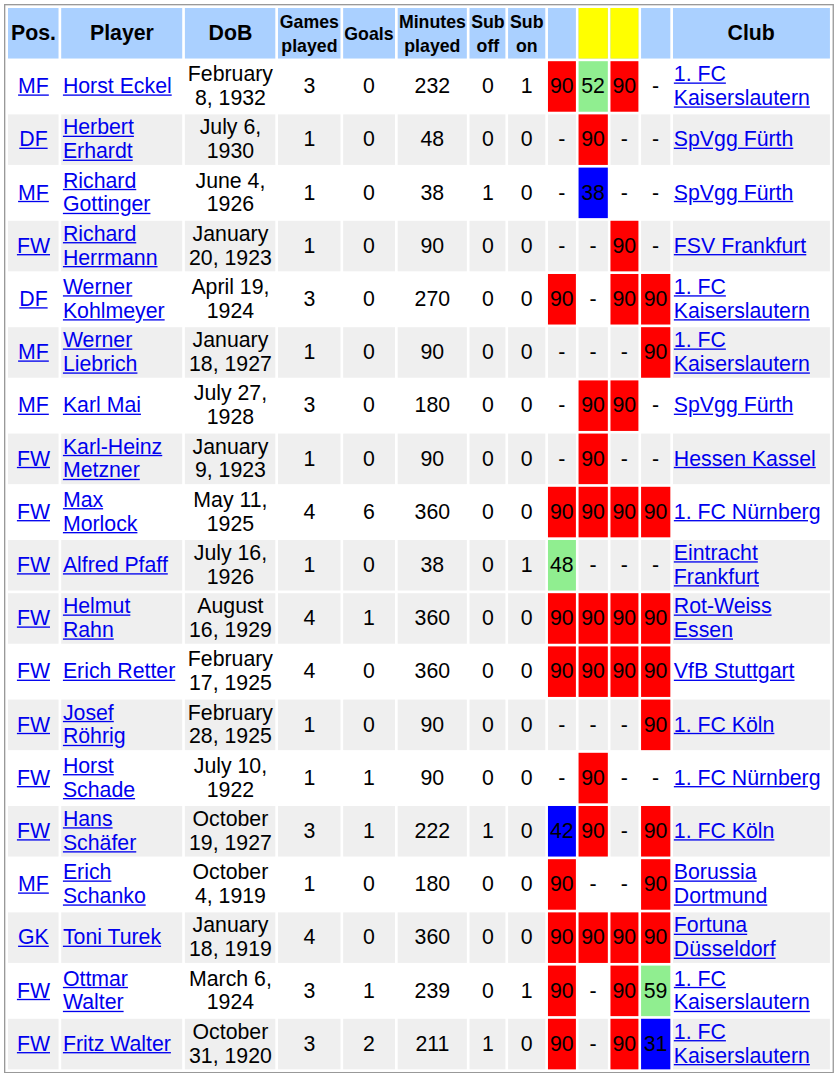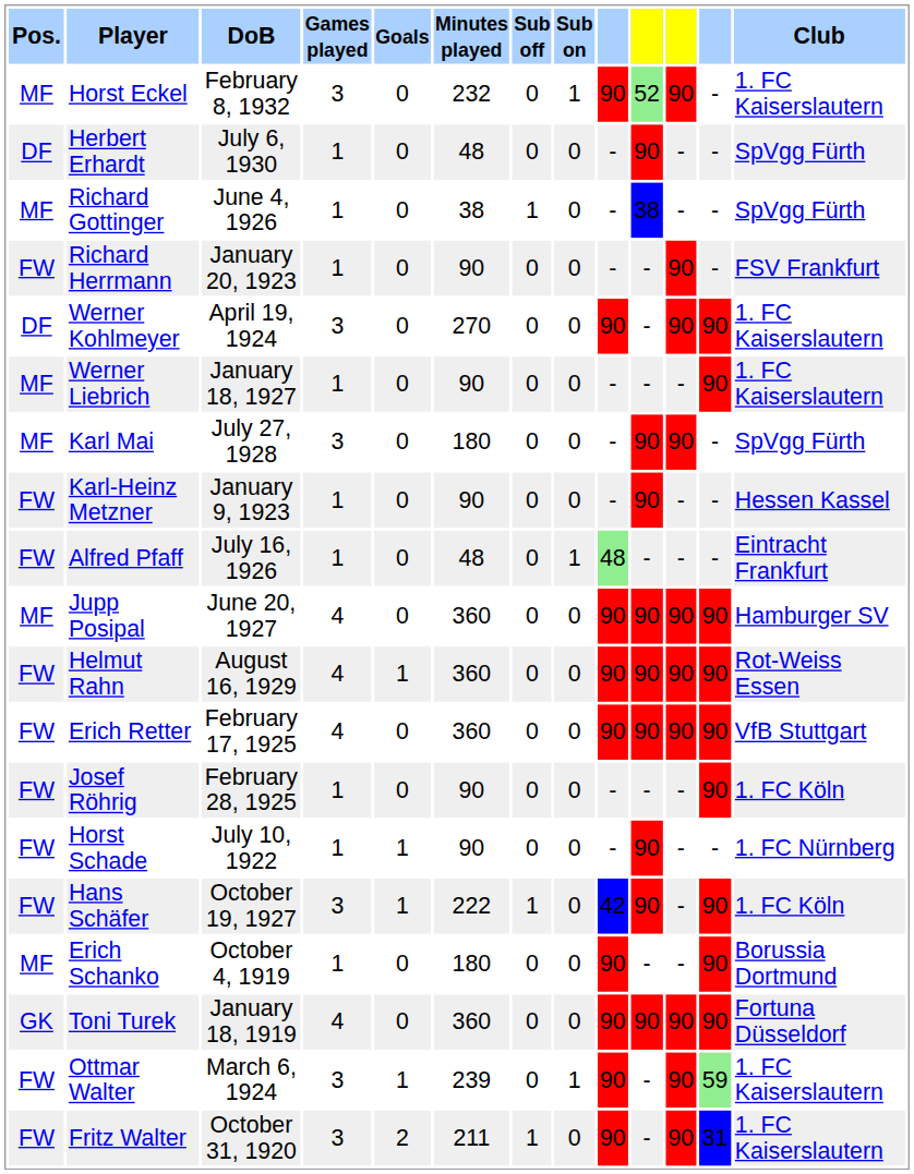- row: FW | Max Morlock | May 11, 1925 | 4 | 6 | 360 | 0 | 0 | 90 | 90 | 90 | 90 | 1. FC Nürnberg
Alfred Pfaff | Minutes played: 38 -> 48
+ row: MF | Jupp Posipal | June 20, 1927 | 4 | 0 | 360 | 0 | 0 | 90 | 90 | 90 | 90 | Hamburger SV
